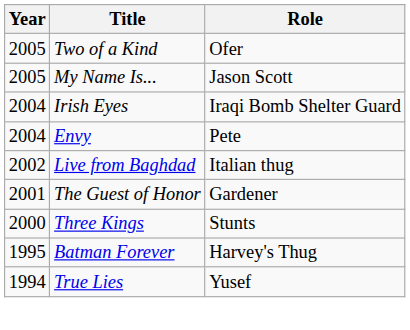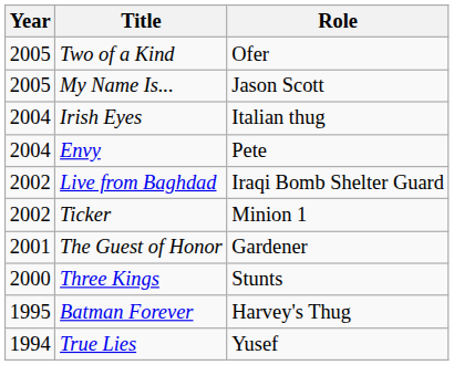Irish Eyes | Role: Iraqi Bomb Shelter Guard -> Italian thug
Live from Baghdad | Role: Italian thug -> Iraqi Bomb Shelter Guard
+ row: 2002 | Ticker | Minion 1
